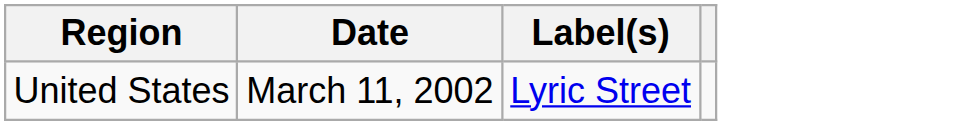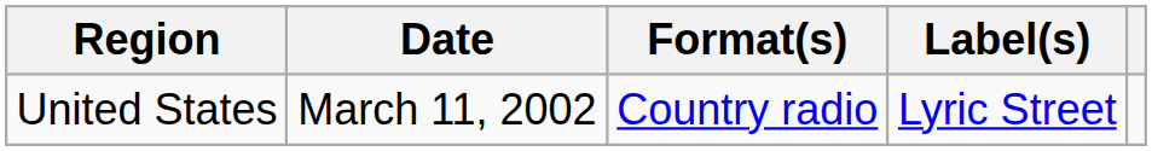+ column: Format(s) | Country radio
